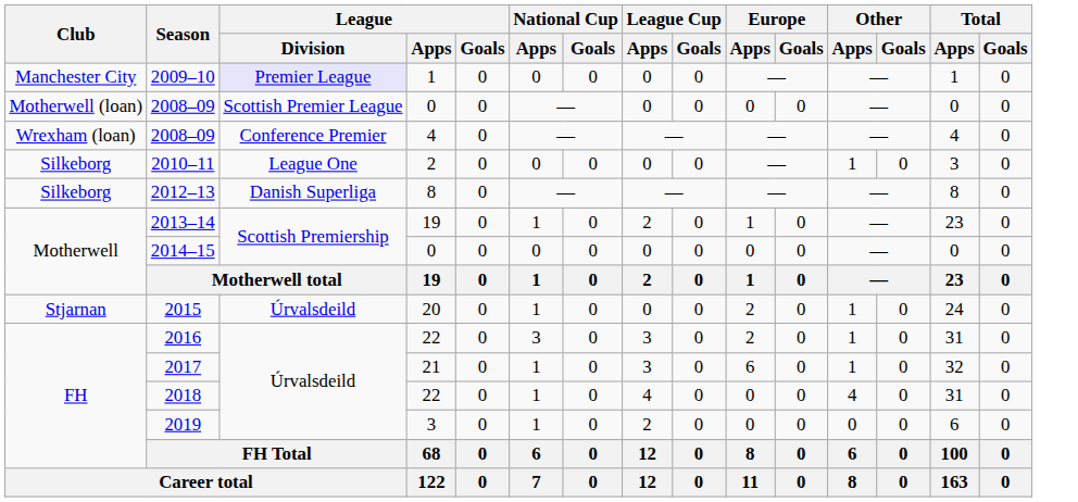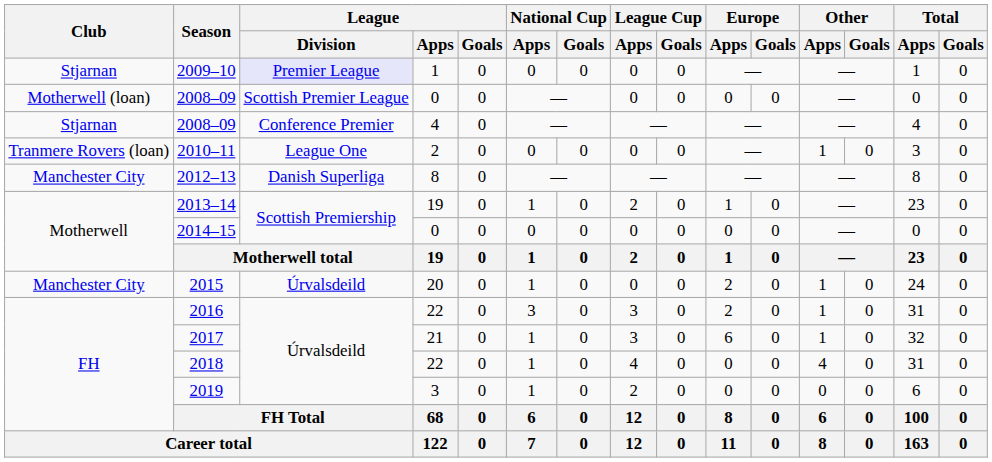2009–10 | Club: Manchester City -> Stjarnan
2008–09 / 4 | Club: Wrexham (loan) -> Stjarnan
2010–11 | Club: Silkeborg -> Tranmere Rovers (loan)
2012–13 | Club: Silkeborg -> Manchester City
2015 | Club: Stjarnan -> Manchester City
